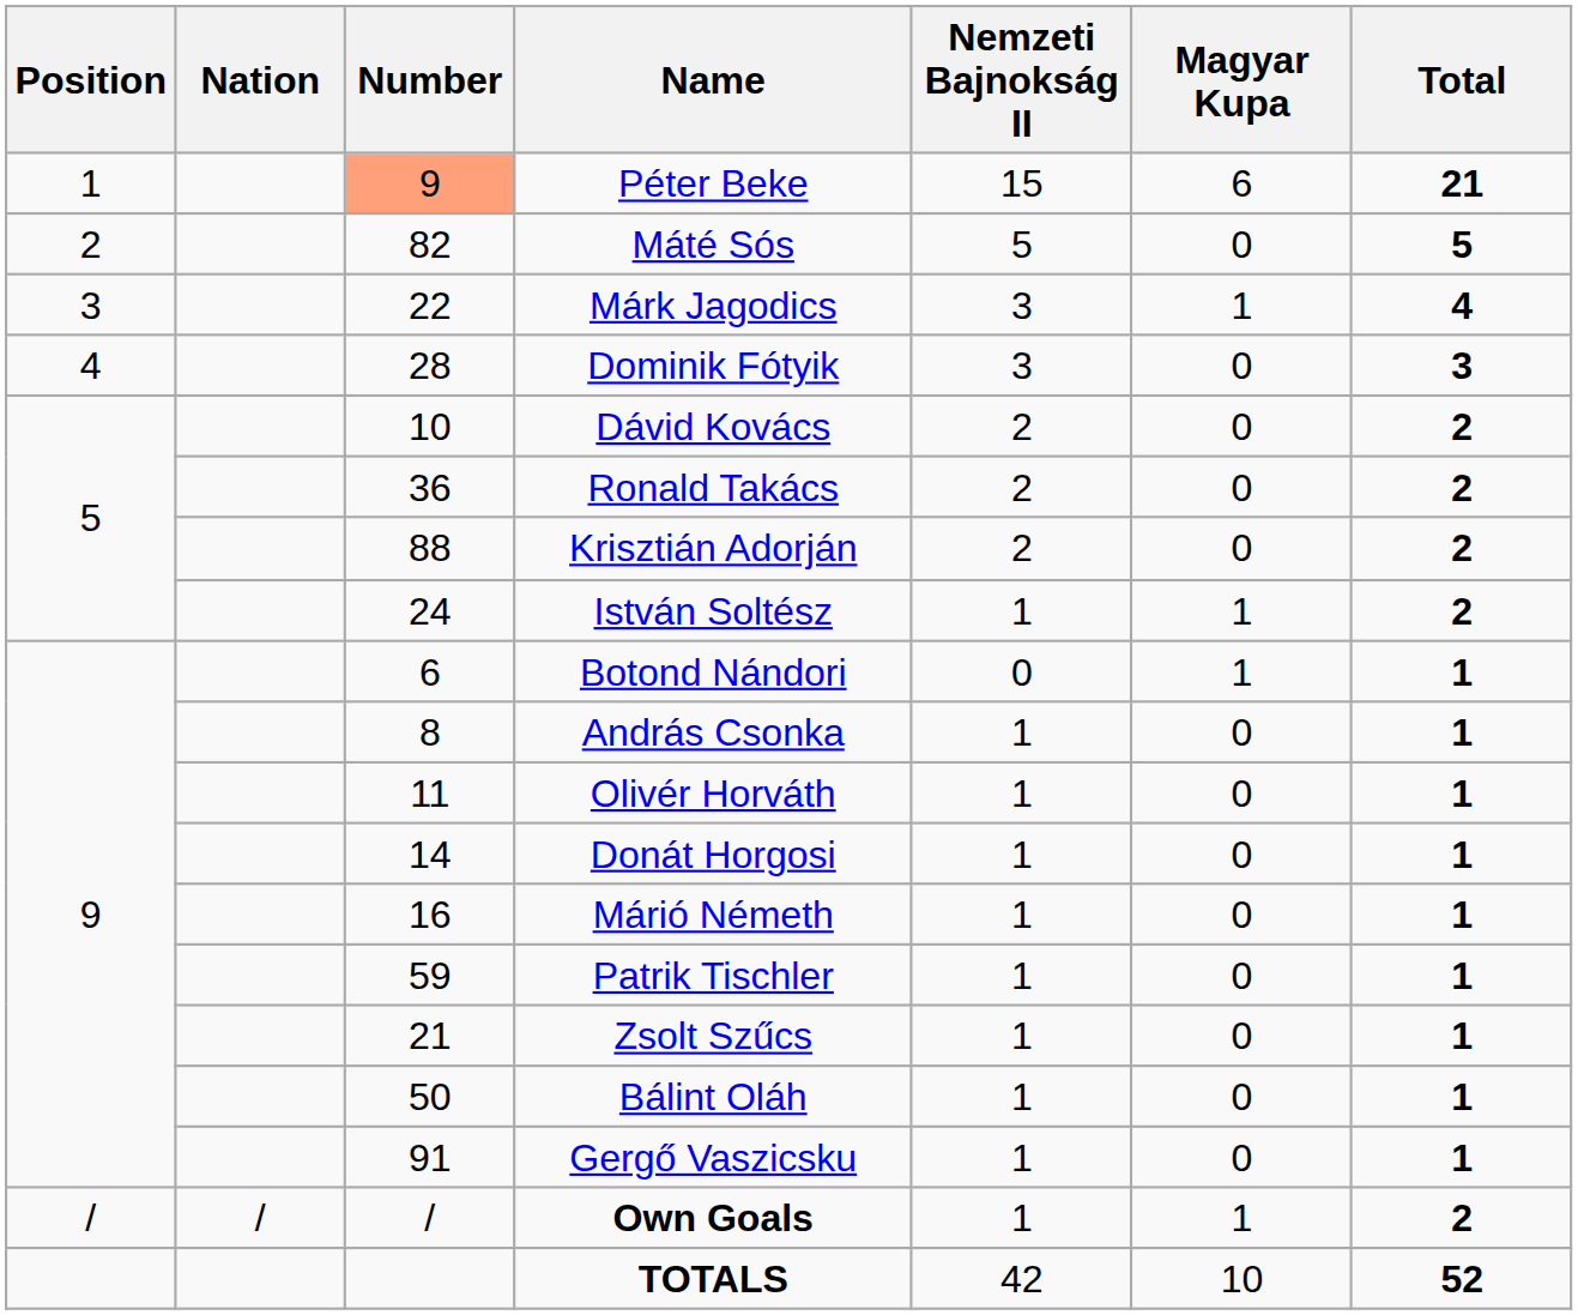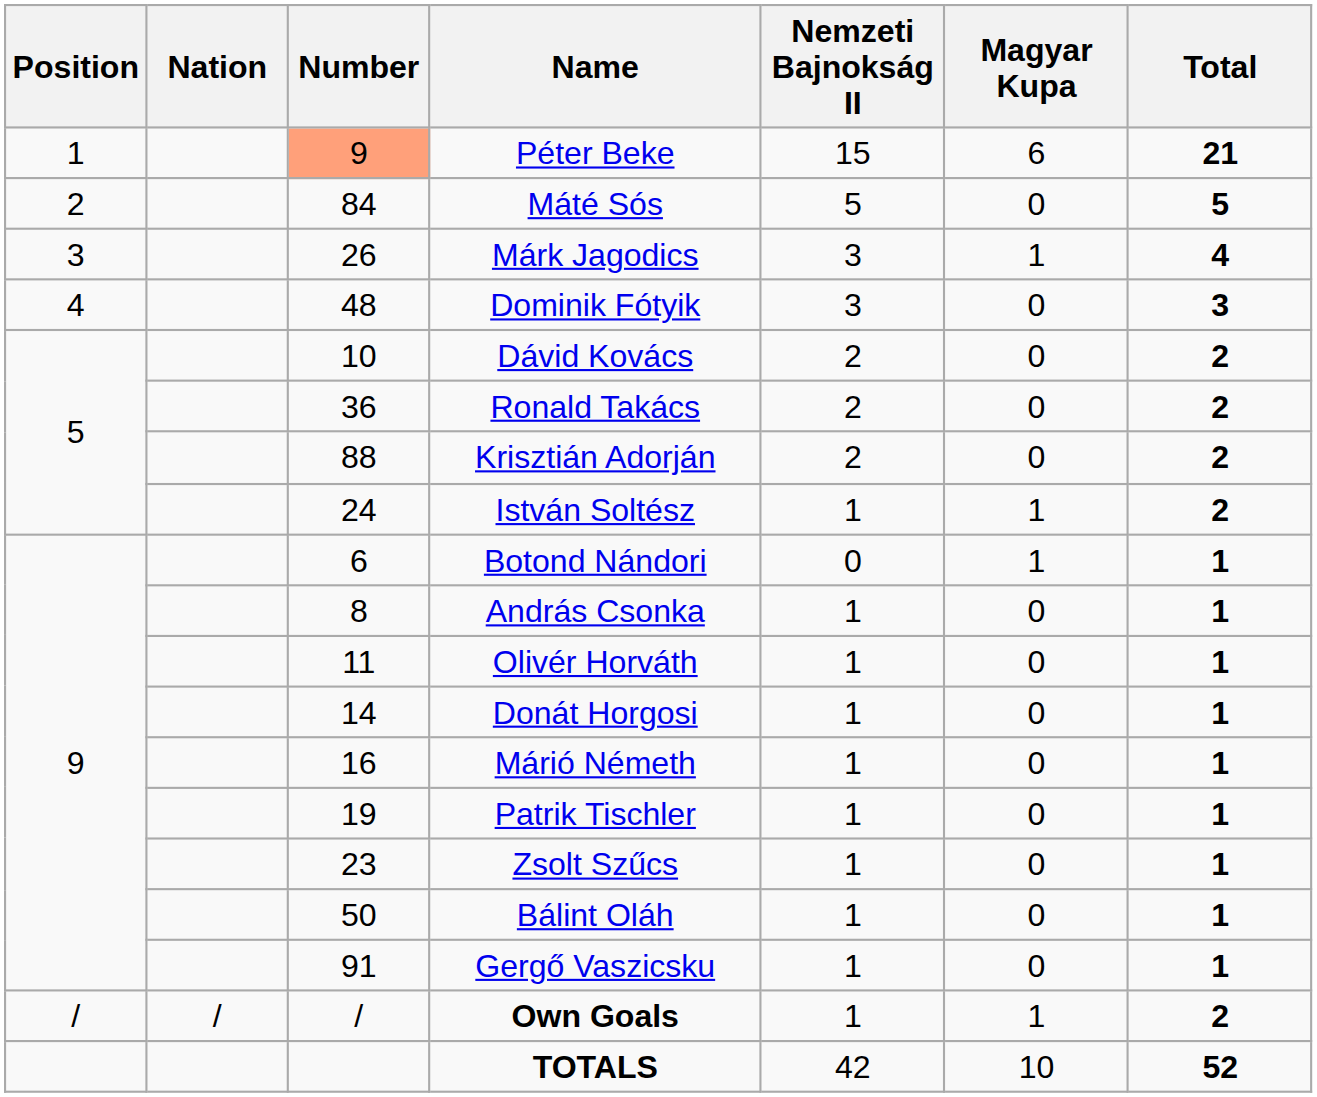Máté Sós | Number: 82 -> 84
Márk Jagodics | Number: 22 -> 26
Dominik Fótyik | Number: 28 -> 48
Patrik Tischler | Number: 59 -> 19
Zsolt Szűcs | Number: 21 -> 23
